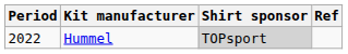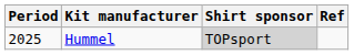Hummel | Period: 2022 -> 2025
